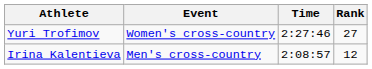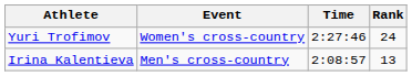Yuri Trofimov | Rank: 27 -> 24
Irina Kalentieva | Rank: 12 -> 13
